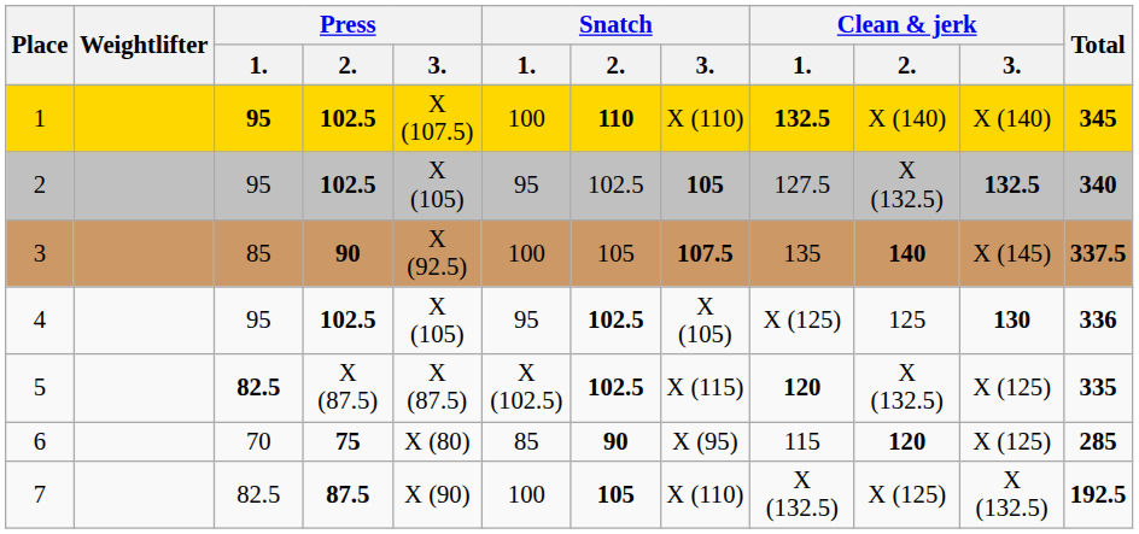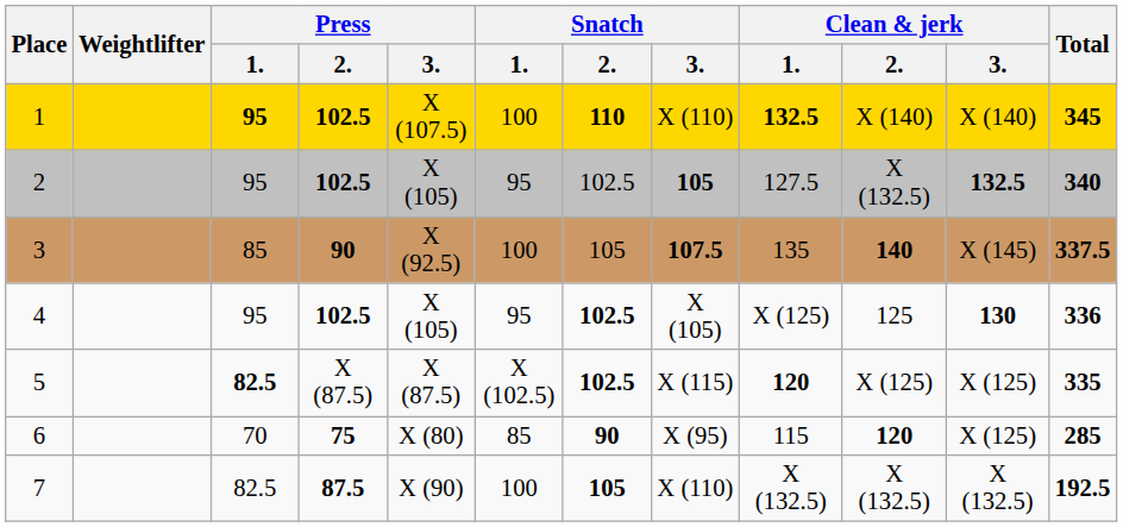5 | Clean & jerk / 2.: X (132.5) -> X (125)
7 | Clean & jerk / 2.: X (125) -> X (132.5)
